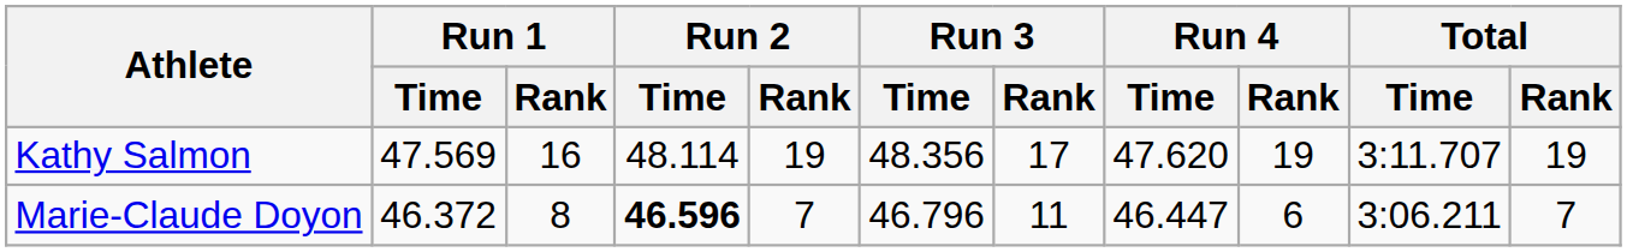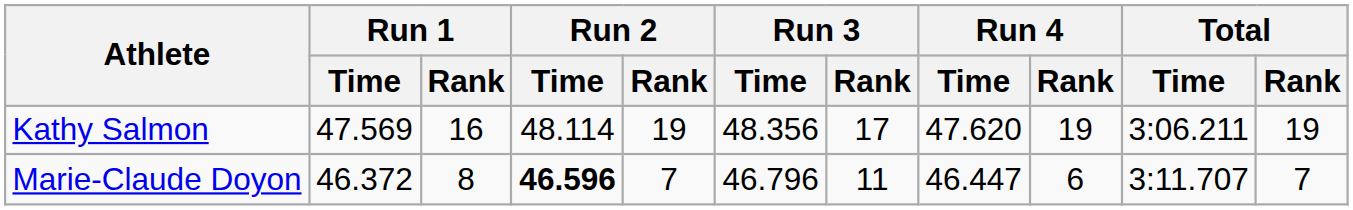Kathy Salmon | Total / Time: 3:11.707 -> 3:06.211
Marie-Claude Doyon | Total / Time: 3:06.211 -> 3:11.707
